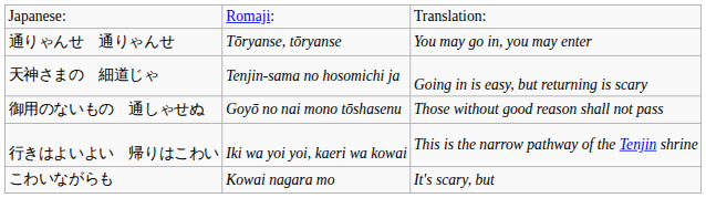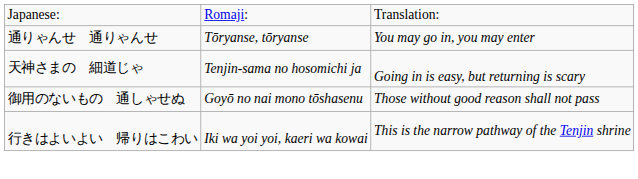- row: こわいながらも | Kowai nagara mo | It's scary, but
